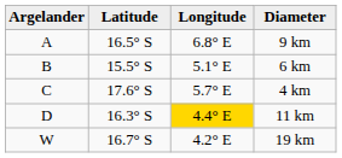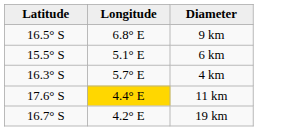- column: Argelander | A | B | C | D | W
4 km | Latitude: 17.6° S -> 16.3° S
11 km | Latitude: 16.3° S -> 17.6° S
